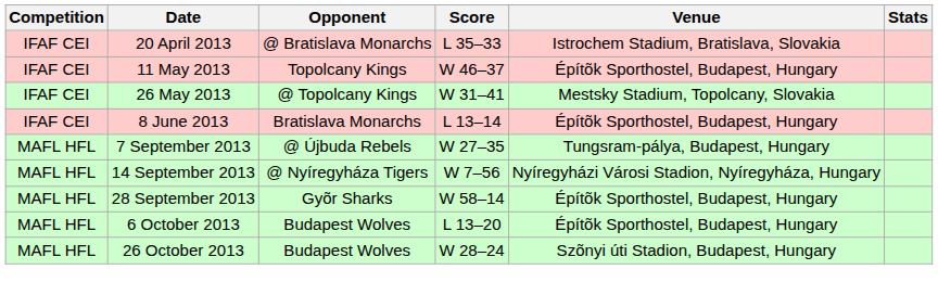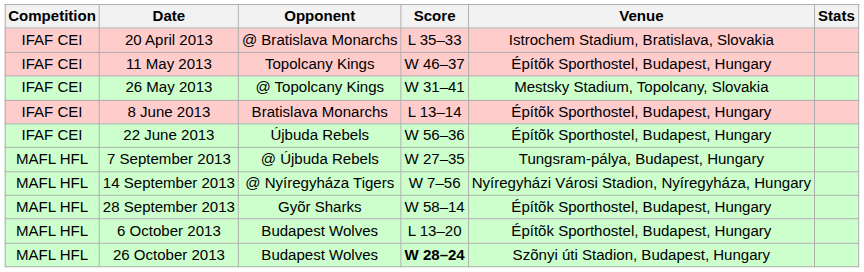+ row: IFAF CEI | 22 June 2013 | Újbuda Rebels | W 56–36 | Építõk Sporthostel, Budapest, Hungary
26 October 2013 | Score: normal -> bold
